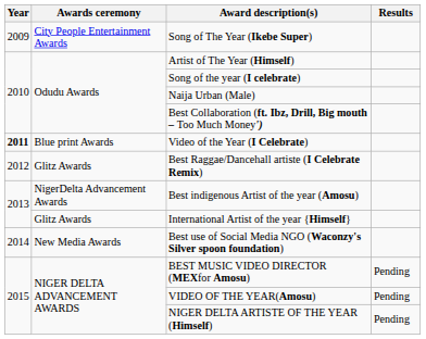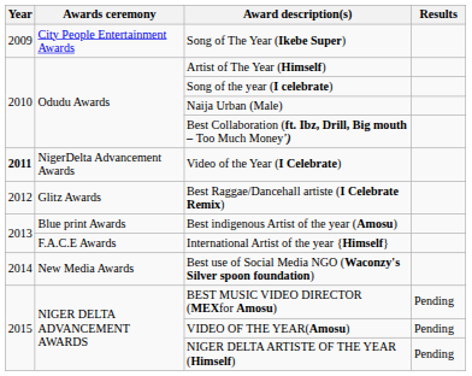Video of the Year (I Celebrate) | Awards ceremony: Blue print Awards -> NigerDelta Advancement Awards
Best indigenous Artist of the year (Amosu) | Awards ceremony: NigerDelta Advancement Awards -> Blue print Awards
International Artist of the year {Himself} | Awards ceremony: Glitz Awards -> F.A.C.E Awards
